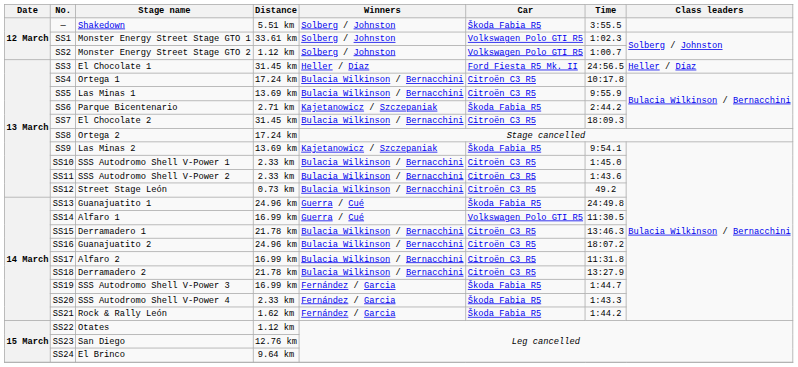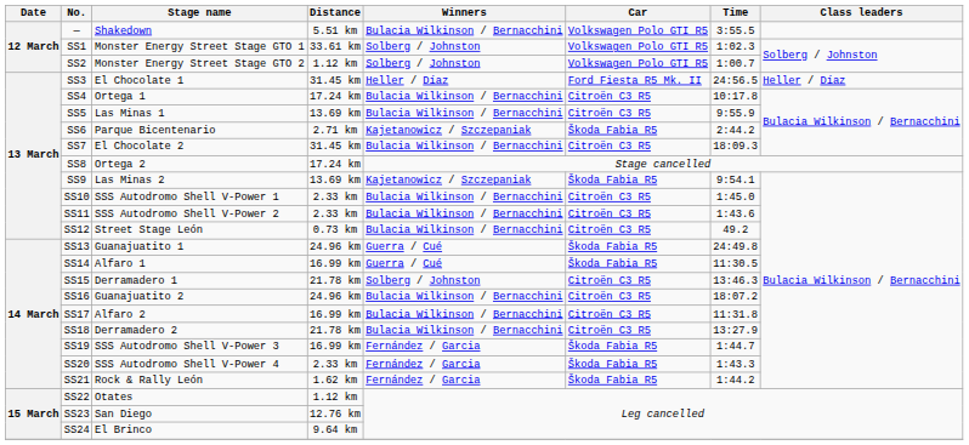— | Winners: Solberg / Johnston -> Bulacia Wilkinson / Bernacchini
— | Car: Škoda Fabia R5 -> Volkswagen Polo GTI R5
SS14 | Car: Volkswagen Polo GTI R5 -> Škoda Fabia R5
SS15 | Winners: Bulacia Wilkinson / Bernacchini -> Solberg / Johnston
